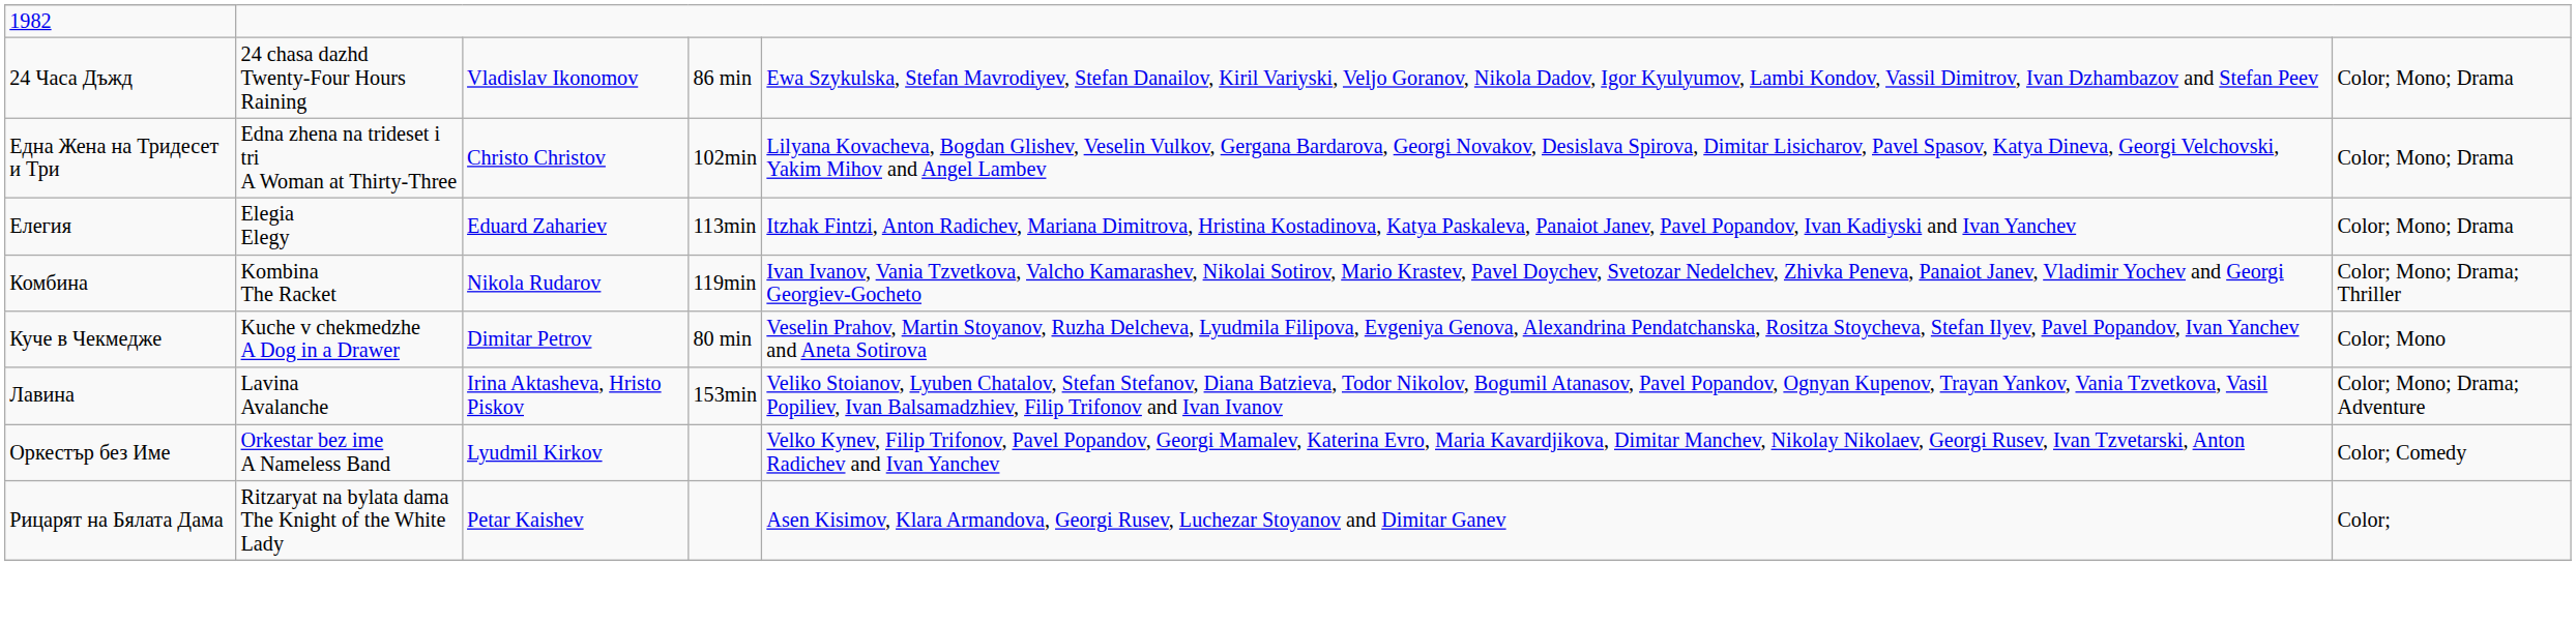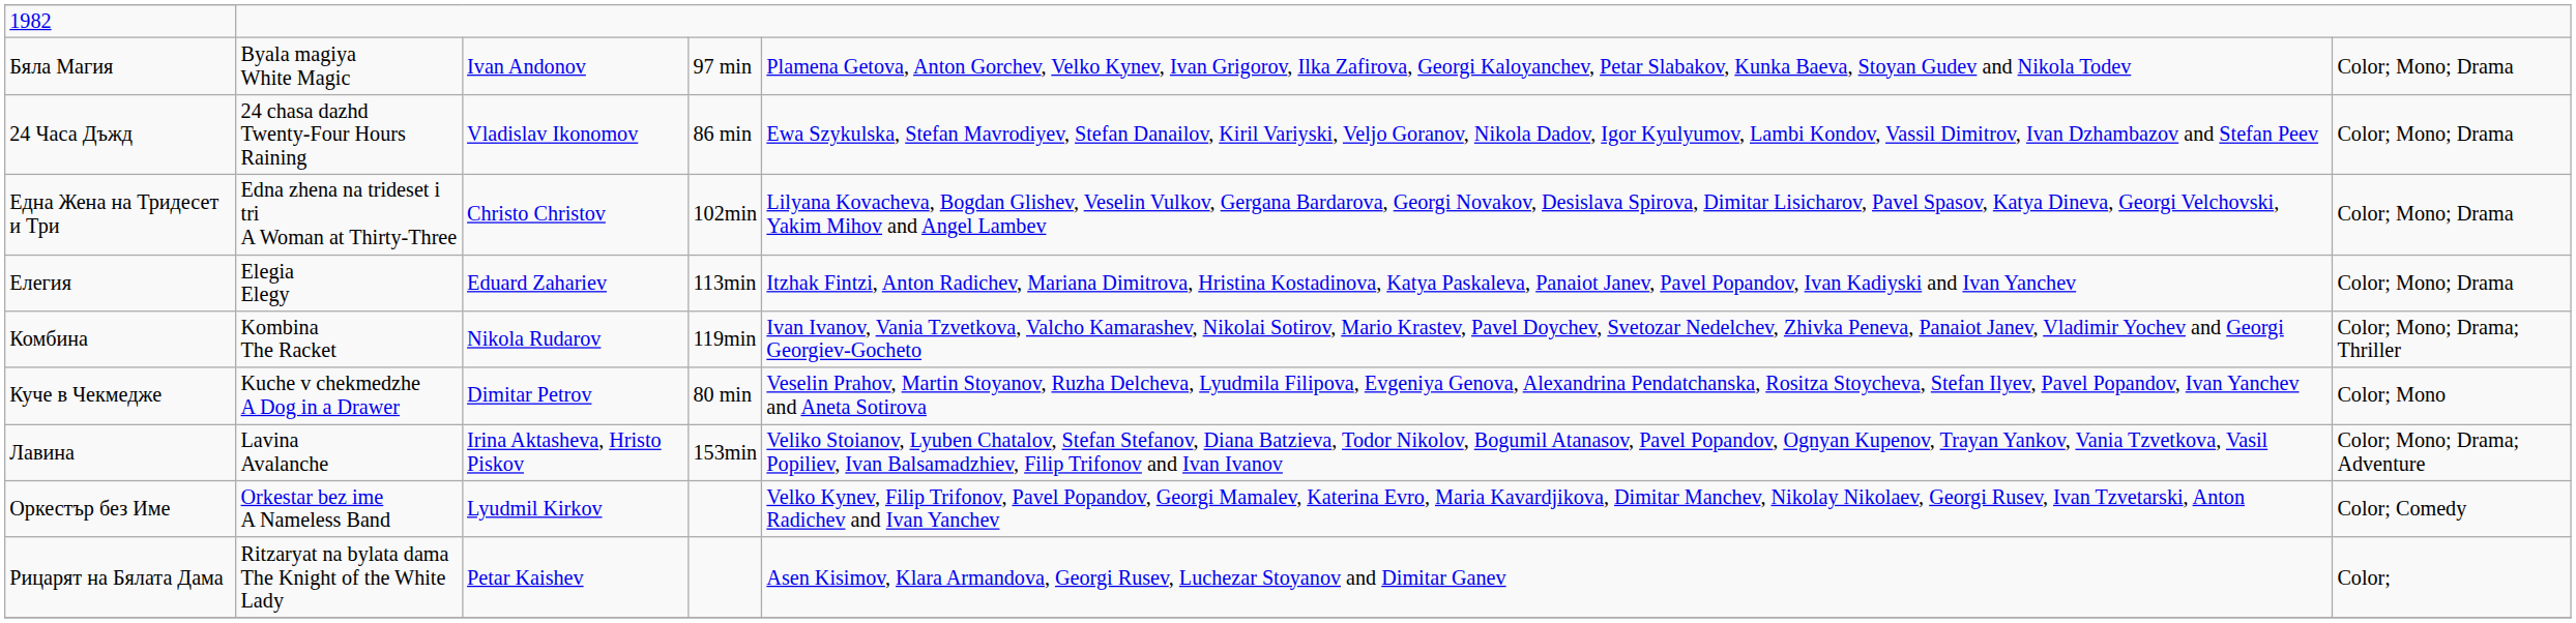+ row: Бяла Магия | Byala magiya White Magic | Ivan Andonov | 97 min | Plamena Getova, Anton Gorchev, Velko Kynev, Ivan Grigorov, Ilka Zafirova, Georgi Kaloyanchev, Petar Slabakov, Kunka Baeva, Stoyan Gudev and Nikola Todev | Color; Mono; Drama
